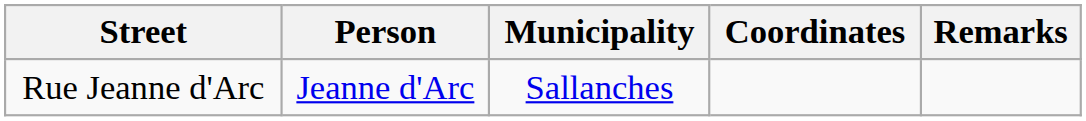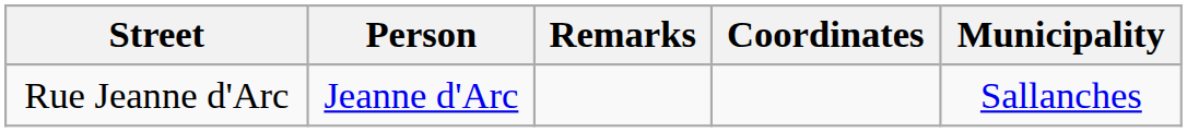columns swapped: Municipality <-> Remarks
